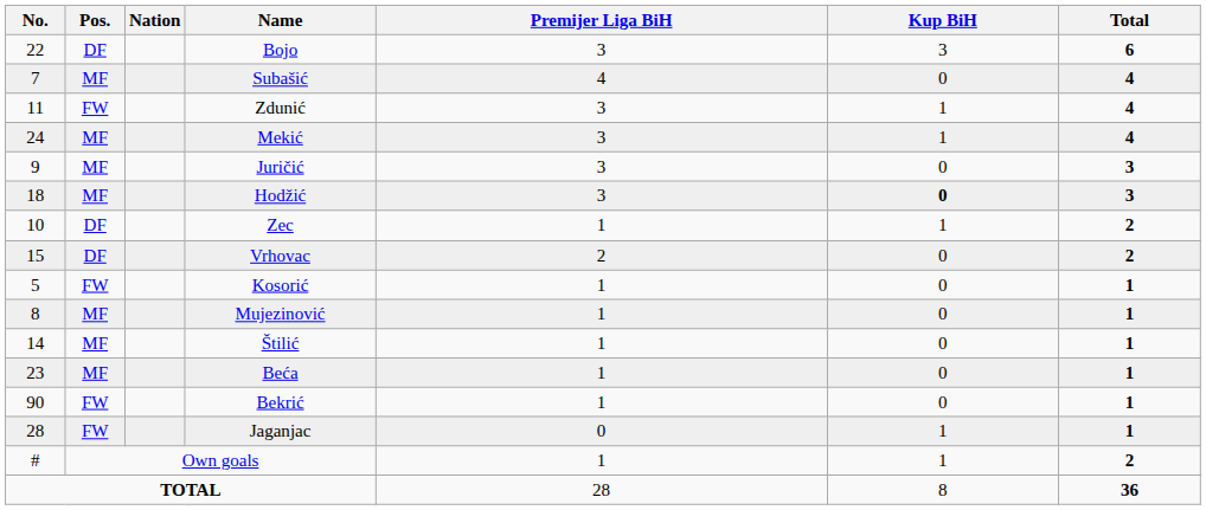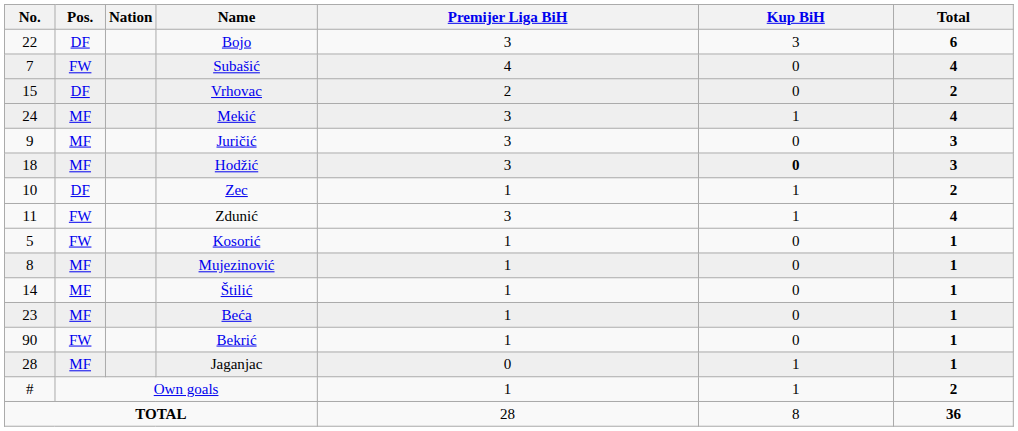Subašić | Pos.: MF -> FW
rows swapped: Zdunić <-> Vrhovac
Jaganjac | Pos.: FW -> MF
